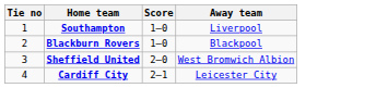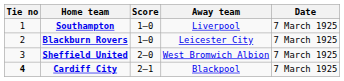+ column: Date | 7 March 1925 | 7 March 1925 | 7 March 1925 | 7 March 1925
Blackburn Rovers | Away team: Blackpool -> Leicester City
Cardiff City | Tie no: normal -> bold
Cardiff City | Away team: Leicester City -> Blackpool
